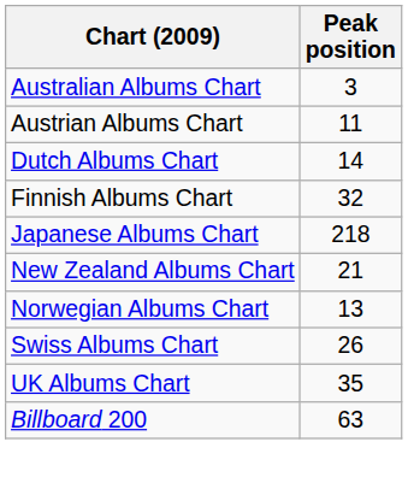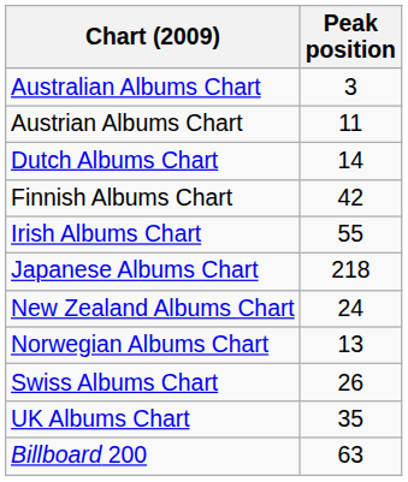Finnish Albums Chart | Peak position: 32 -> 42
+ row: Irish Albums Chart | 55
New Zealand Albums Chart | Peak position: 21 -> 24
